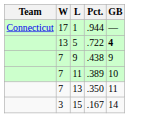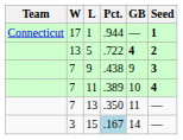+ column: Seed | 1 | 2 | 3 | 4 | — | —
15 | Pct.: no background -> lightblue background
